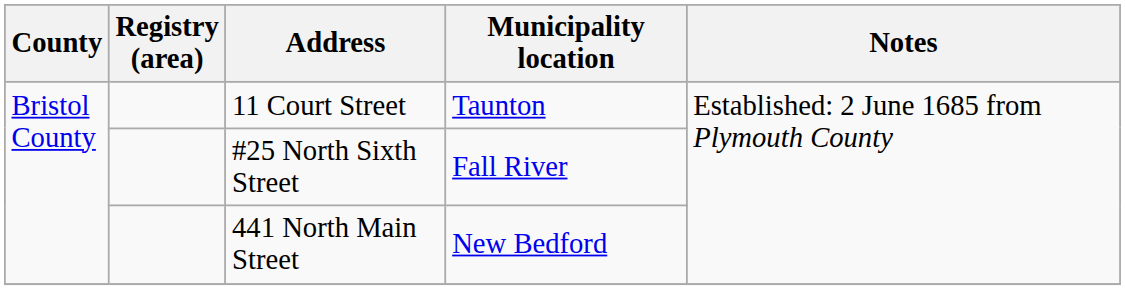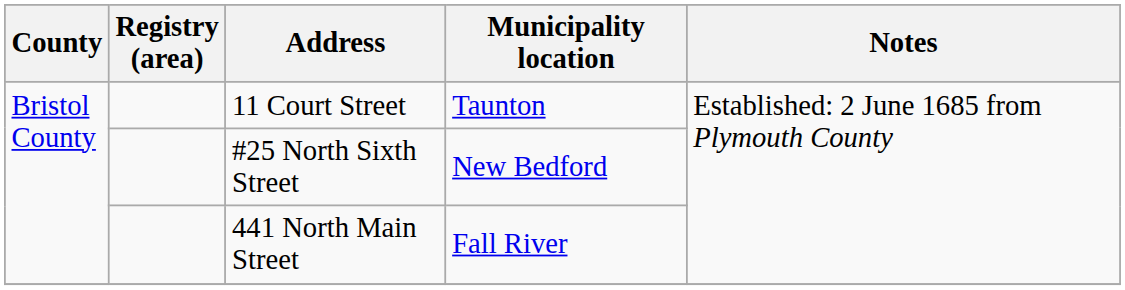#25 North Sixth Street | Municipality location: Fall River -> New Bedford
441 North Main Street | Municipality location: New Bedford -> Fall River
